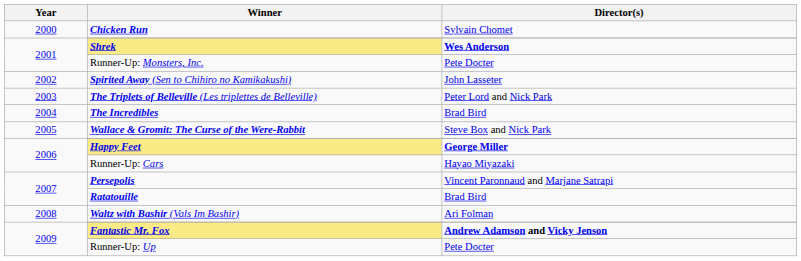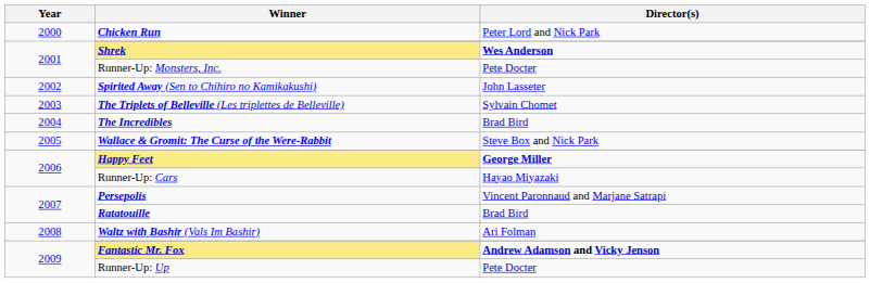Chicken Run | Director(s): Sylvain Chomet -> Peter Lord and Nick Park
The Triplets of Belleville (Les triplettes de Belleville) | Director(s): Peter Lord and Nick Park -> Sylvain Chomet
